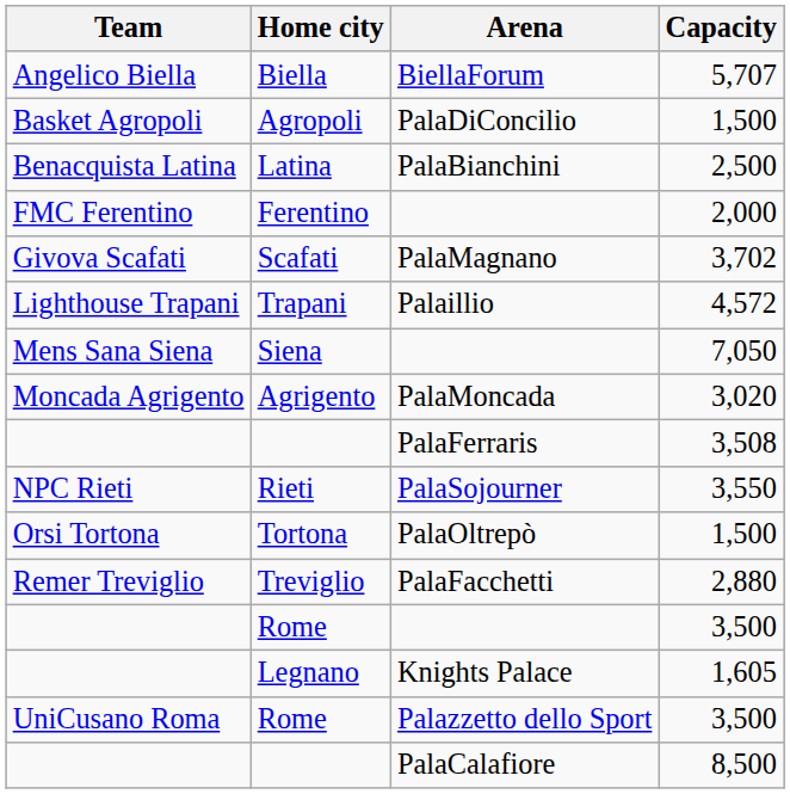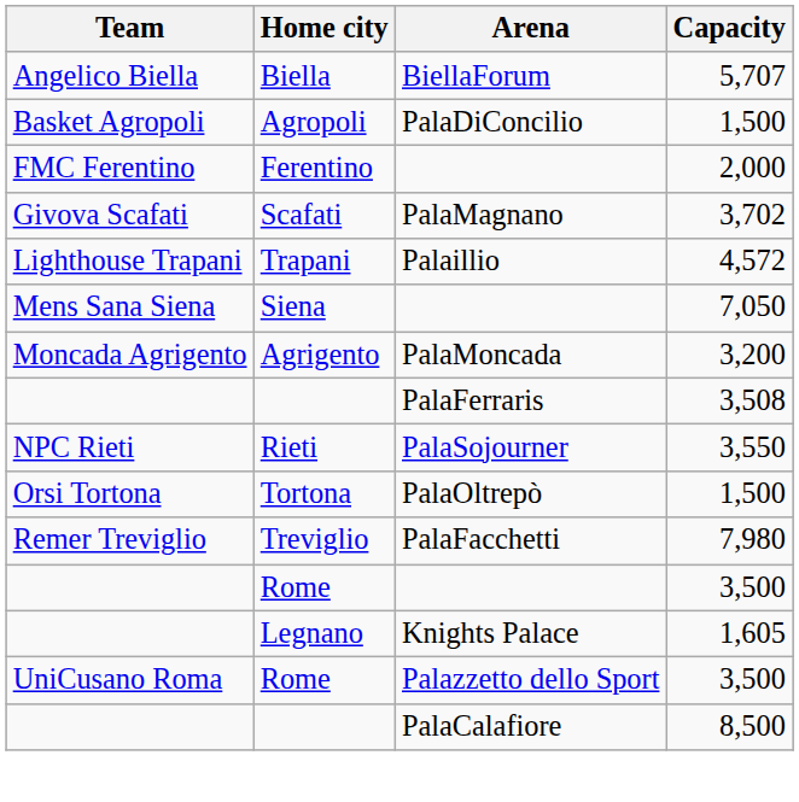- row: Benacquista Latina | Latina | PalaBianchini | 2,500
Agrigento | Capacity: 3,020 -> 3,200
Treviglio | Capacity: 2,880 -> 7,980
